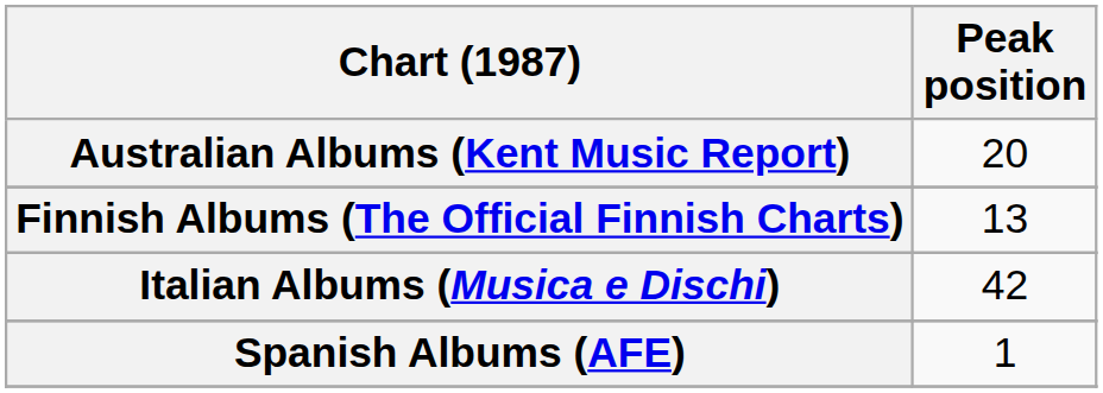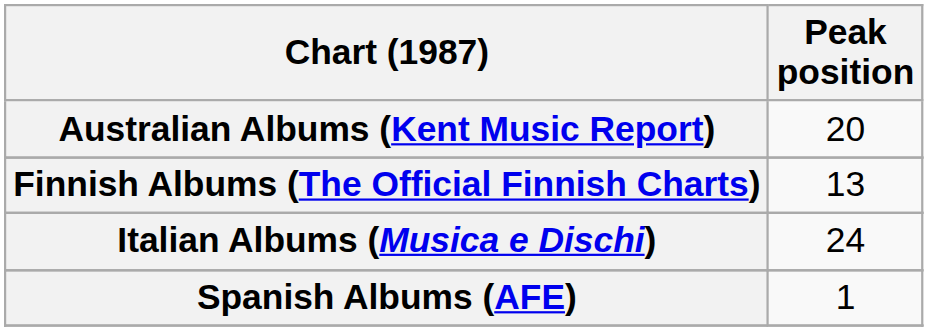Italian Albums (Musica e Dischi) | Peak position: 42 -> 24
